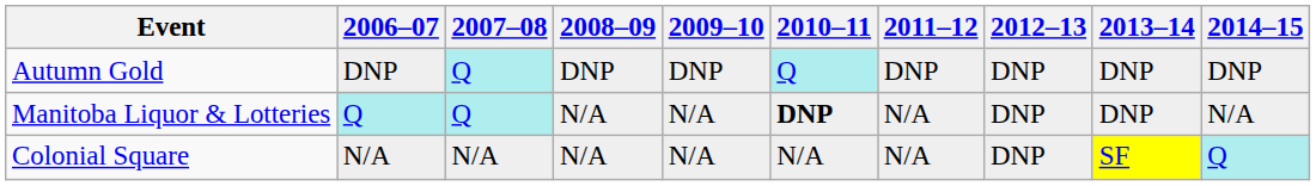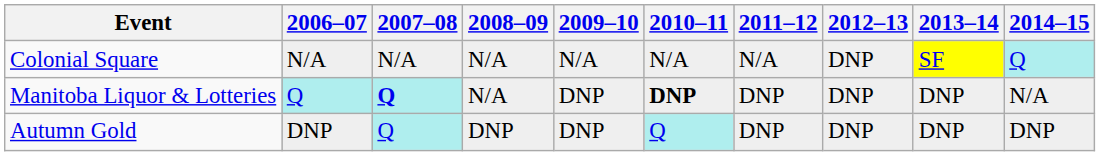rows swapped: Autumn Gold <-> Colonial Square
Manitoba Liquor & Lotteries | 2007–08: normal -> bold
Manitoba Liquor & Lotteries | 2009–10: N/A -> DNP
Manitoba Liquor & Lotteries | 2011–12: N/A -> DNP
